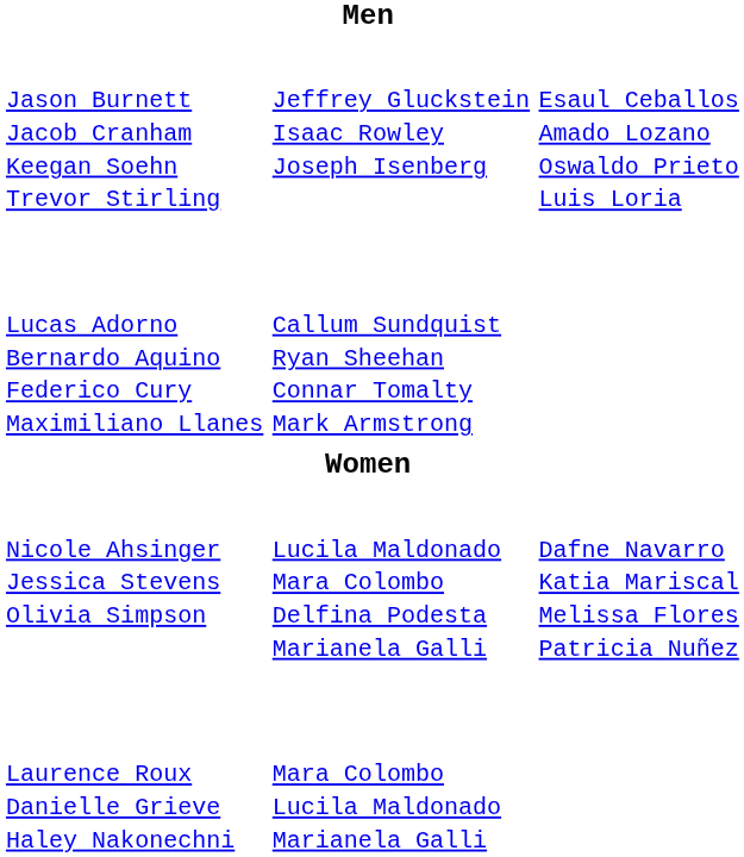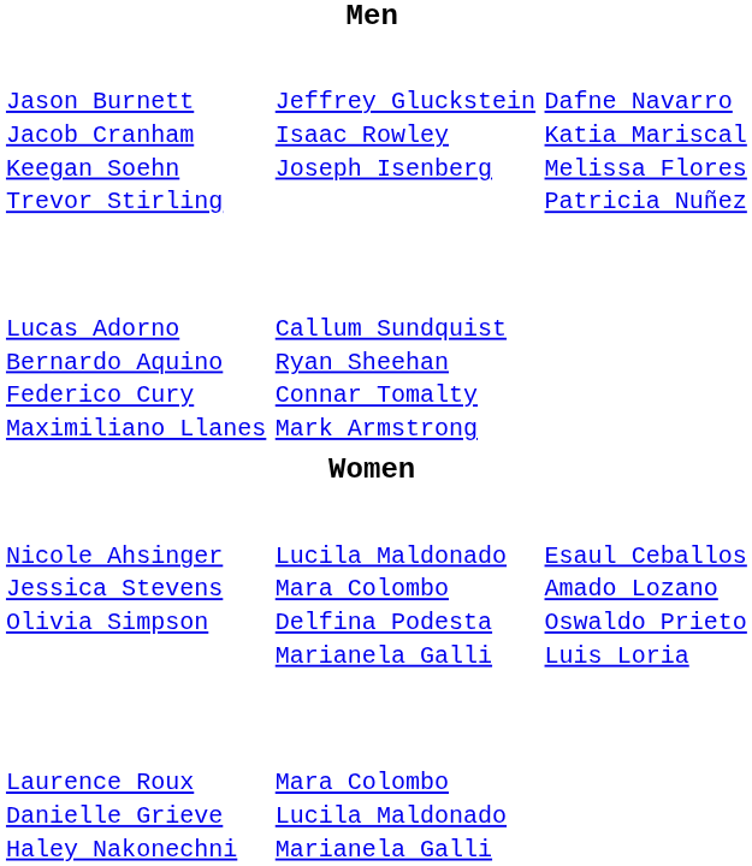Jason Burnett Jacob Cranham Keegan Soehn Trevor Stirling | column 4: Esaul Ceballos Amado Lozano Oswaldo Prieto Luis Loria -> Dafne Navarro Katia Mariscal Melissa Flores Patricia Nuñez
Nicole Ahsinger Jessica Stevens Olivia Simpson | column 4: Dafne Navarro Katia Mariscal Melissa Flores Patricia Nuñez -> Esaul Ceballos Amado Lozano Oswaldo Prieto Luis Loria
